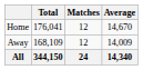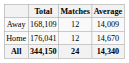rows swapped: Home <-> Away
